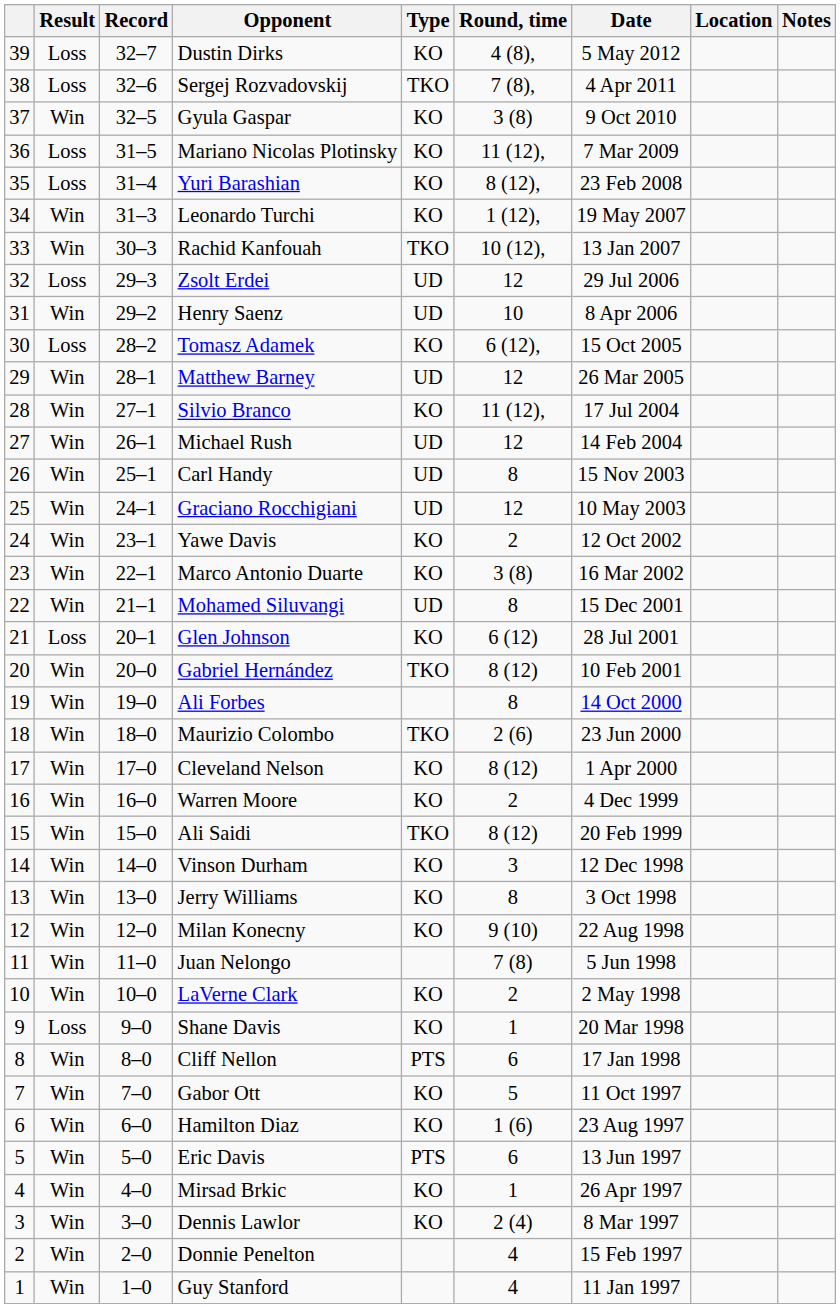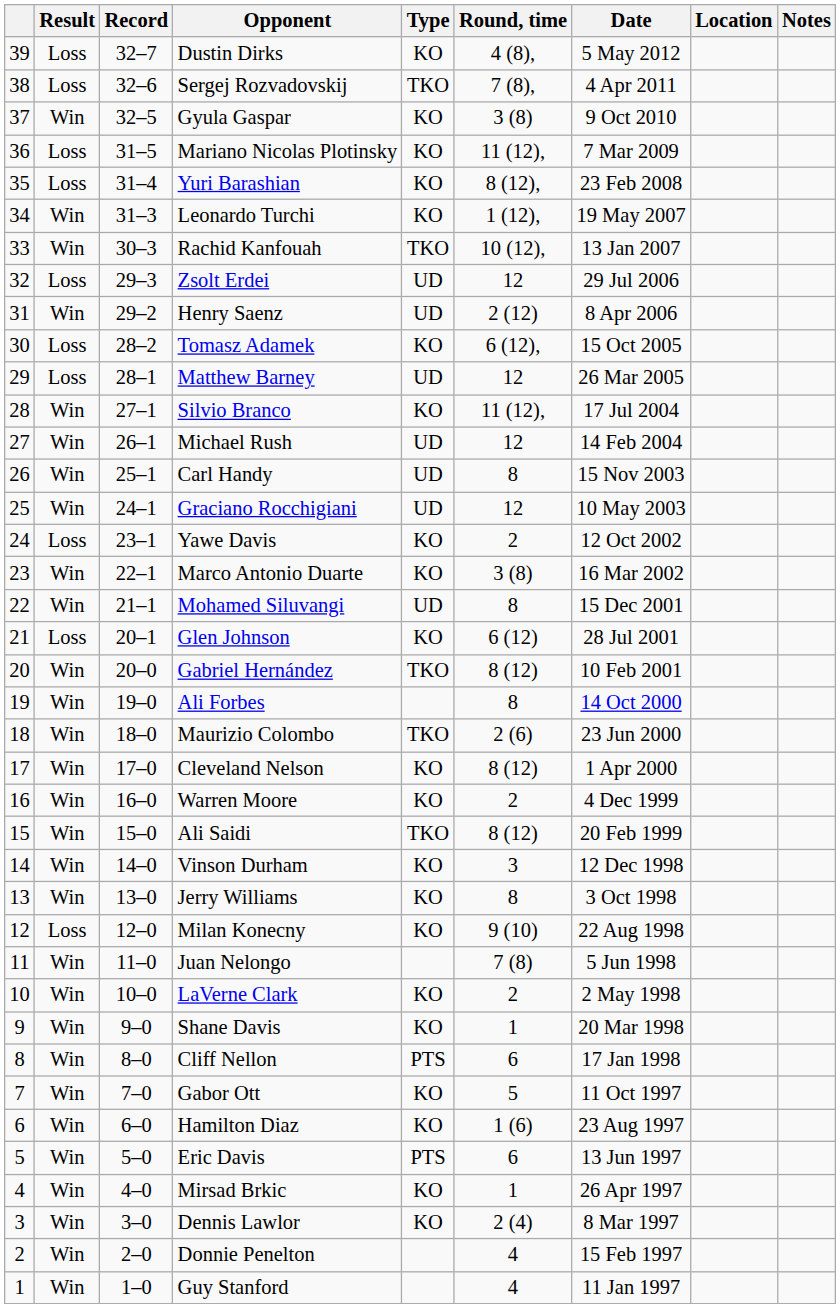Henry Saenz | Round, time: 10 -> 2 (12)
Matthew Barney | Result: Win -> Loss
Yawe Davis | Result: Win -> Loss
Milan Konecny | Result: Win -> Loss
Shane Davis | Result: Loss -> Win
